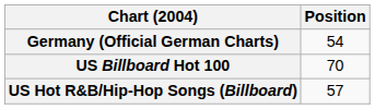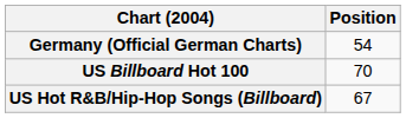US Hot R&B/Hip-Hop Songs (Billboard) | Position: 57 -> 67
